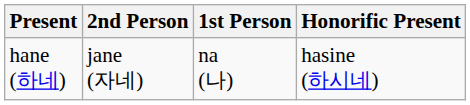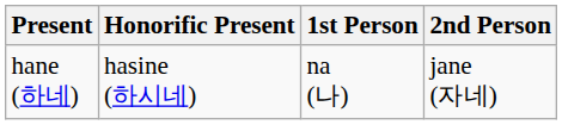columns swapped: Honorific Present <-> 2nd Person
